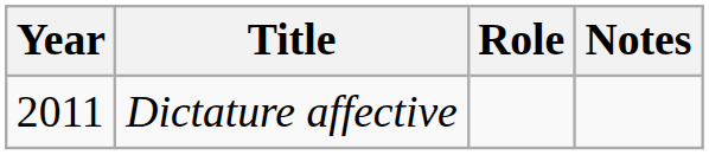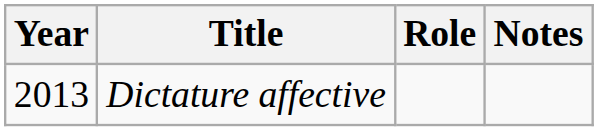Dictature affective | Year: 2011 -> 2013
